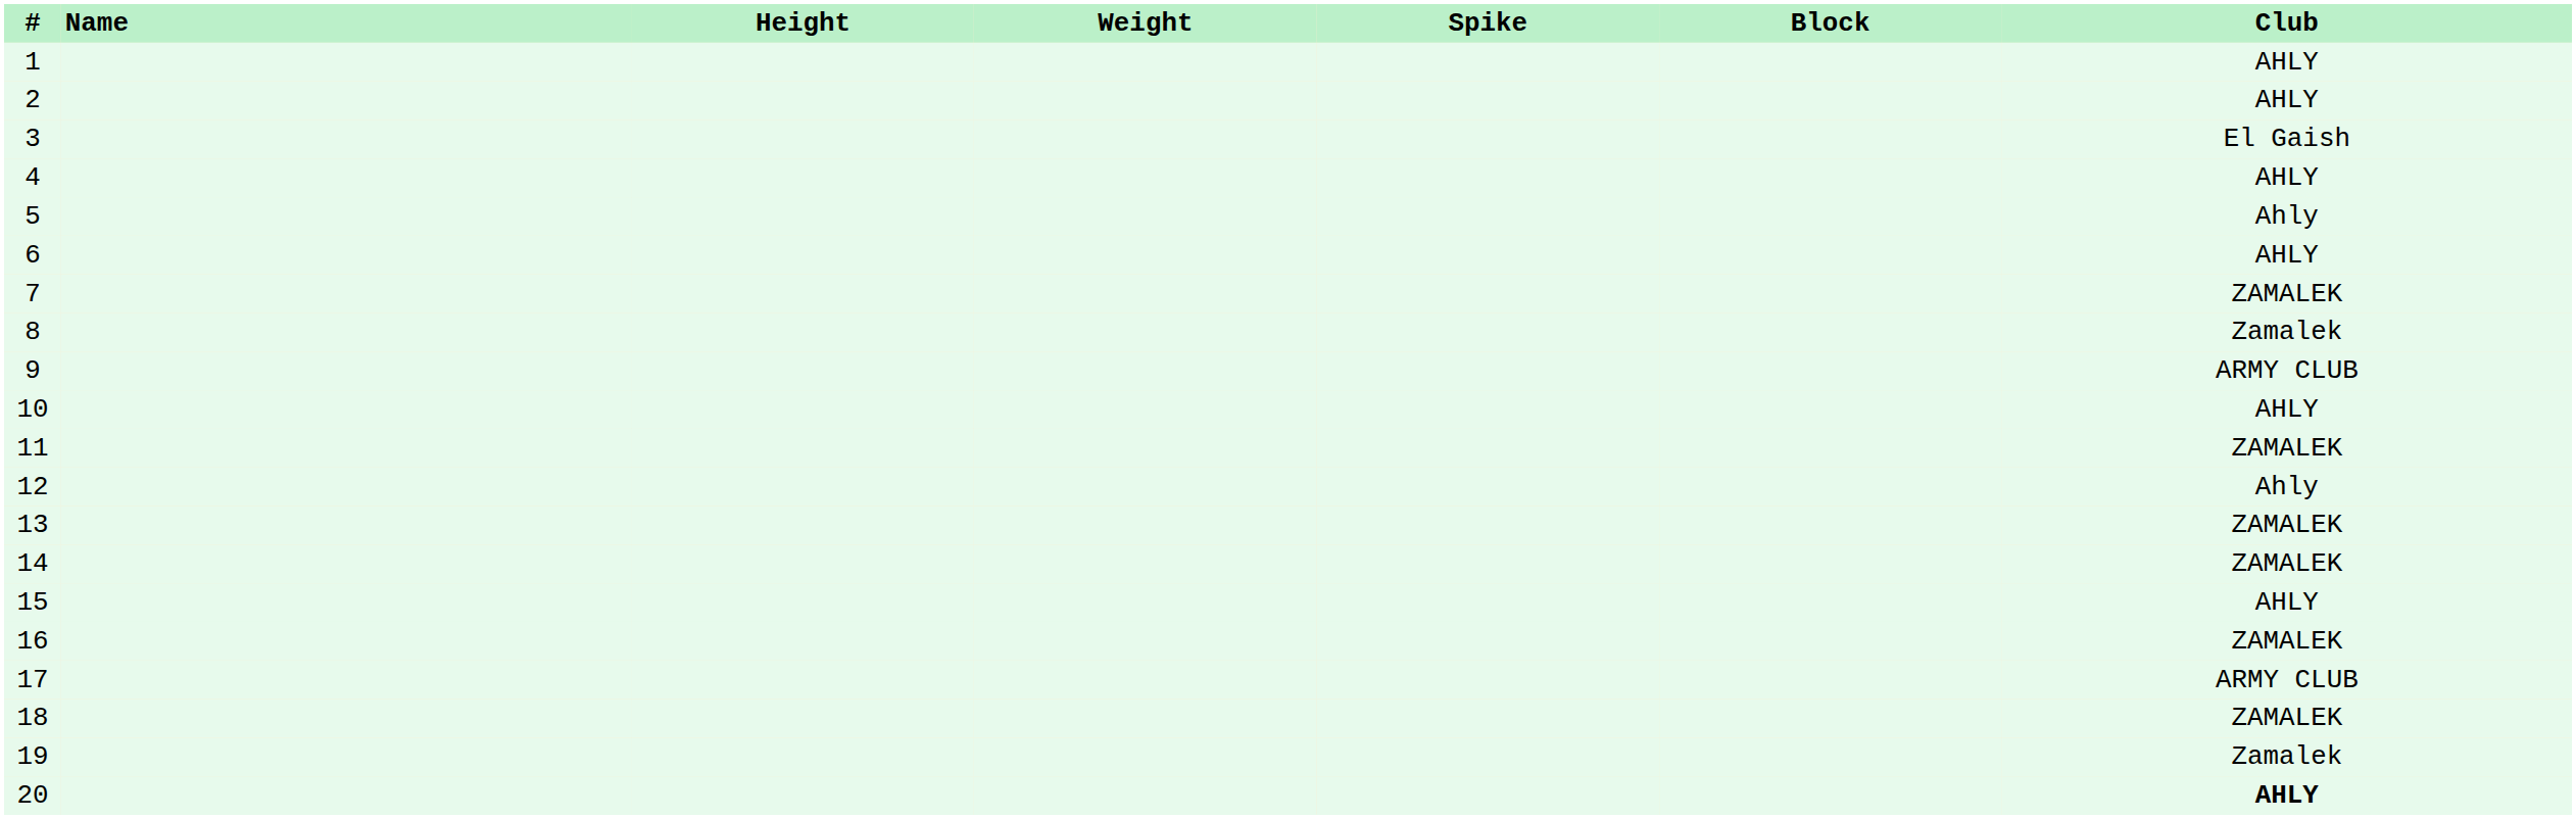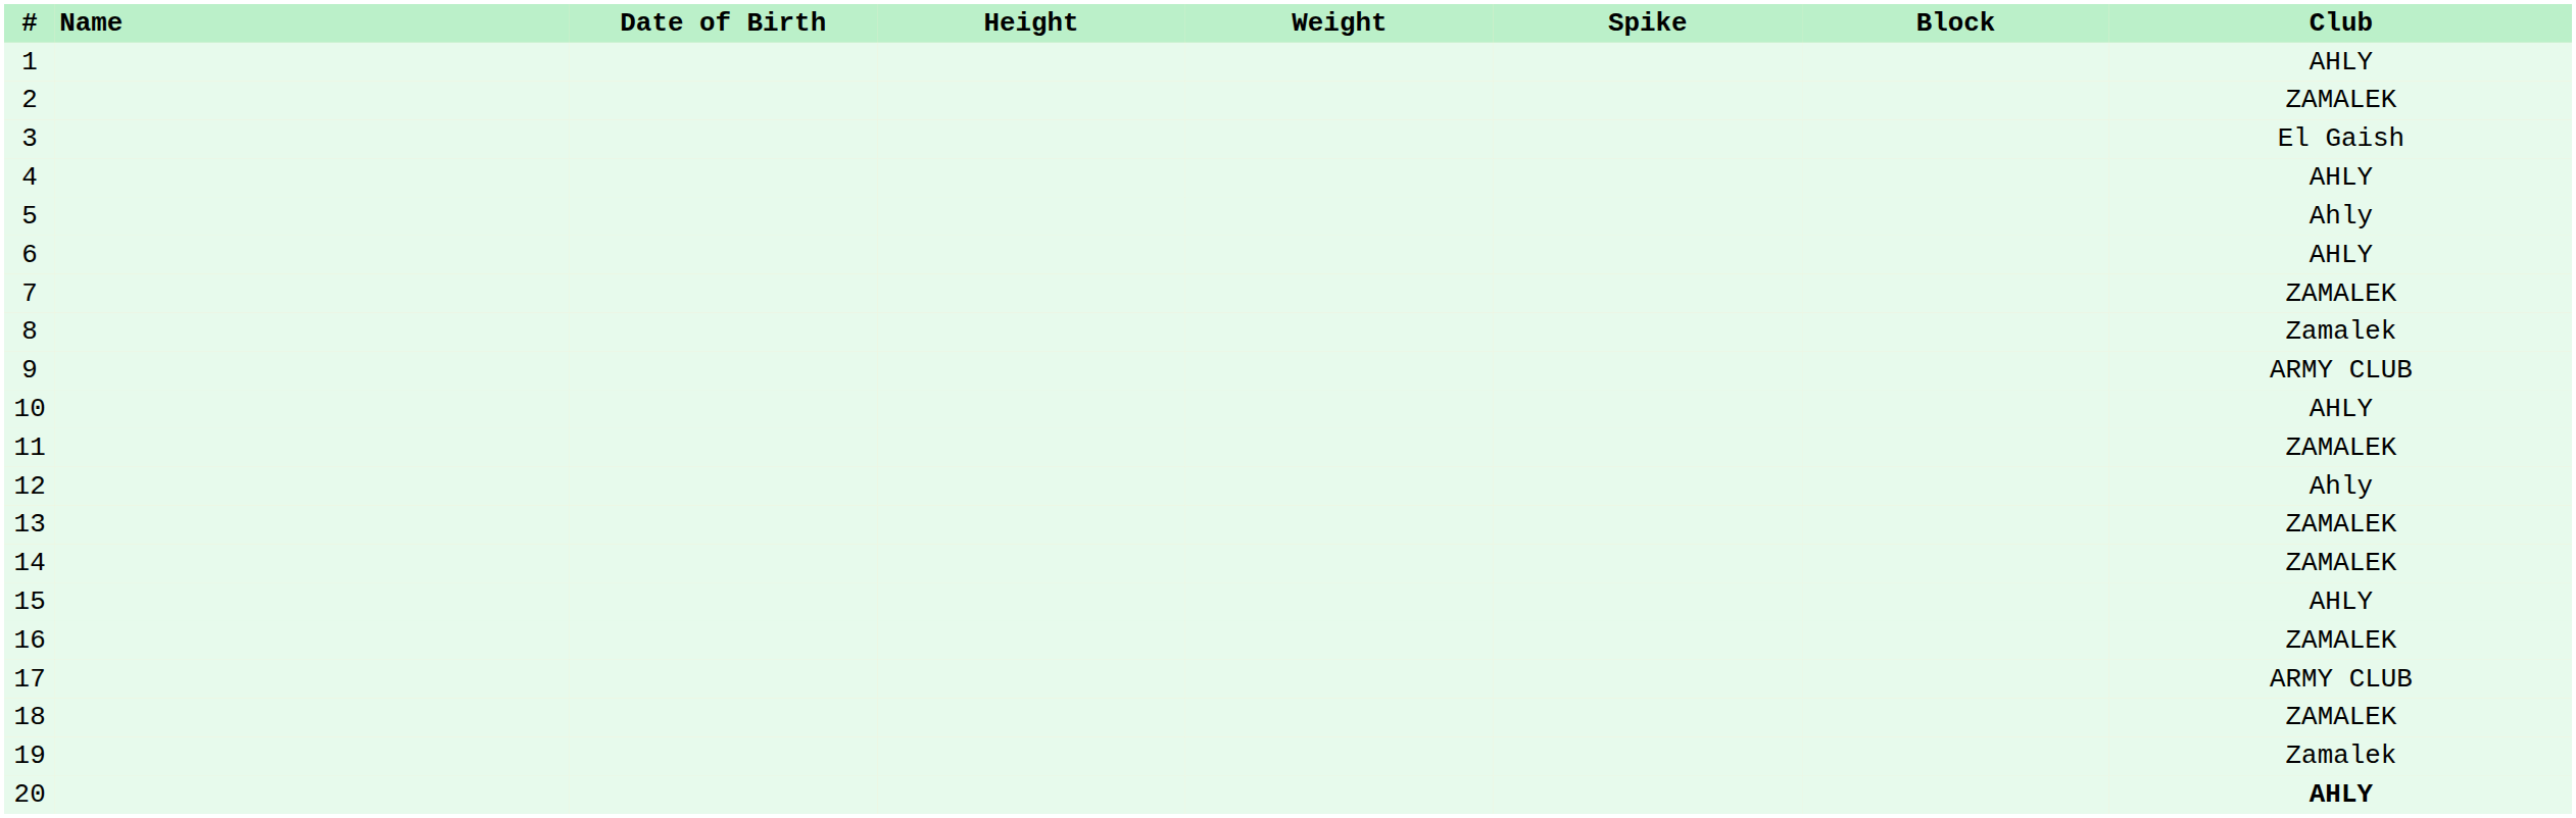+ column: Date of Birth
2 | Club: AHLY -> ZAMALEK
